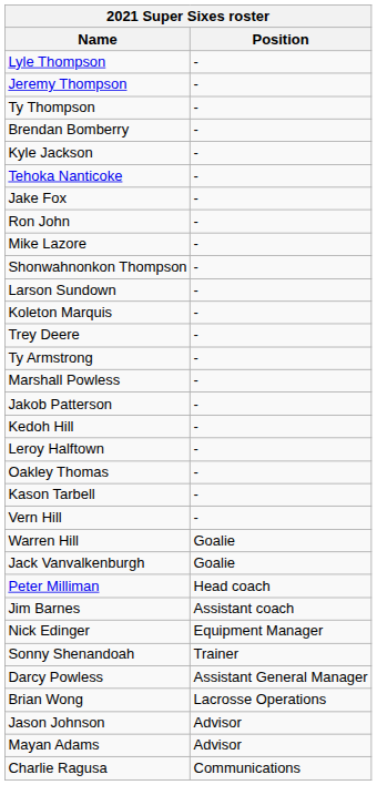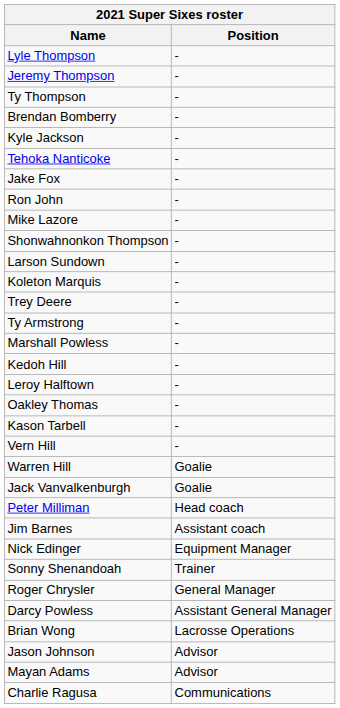- row: Jakob Patterson | -
+ row: Roger Chrysler | General Manager
